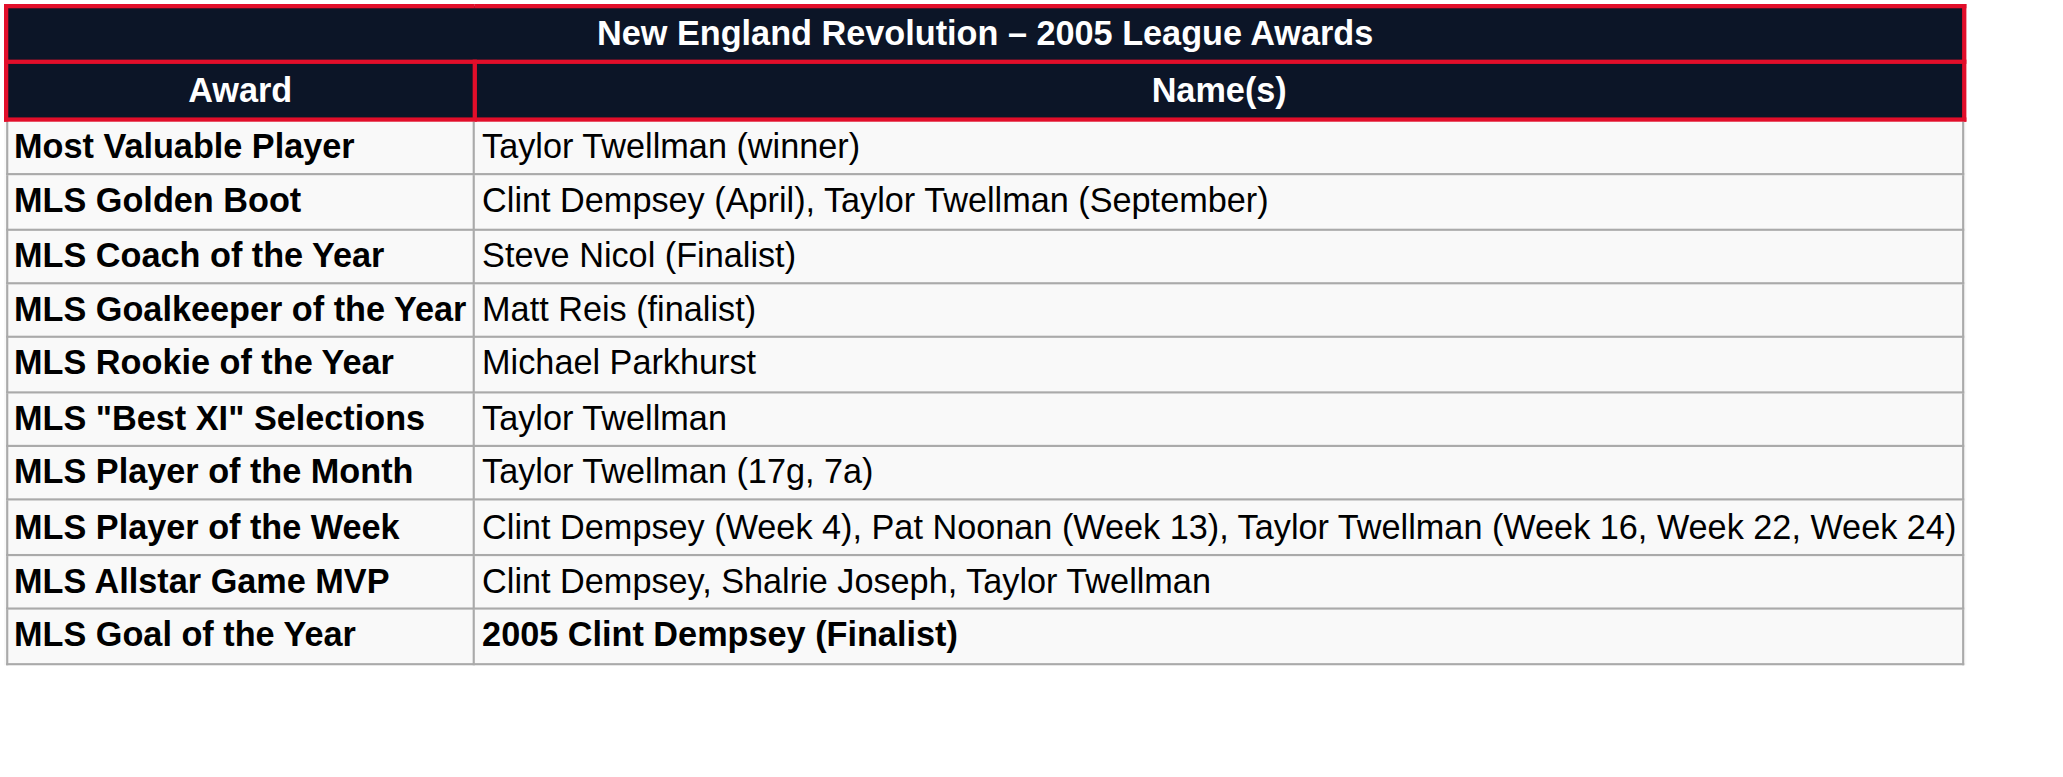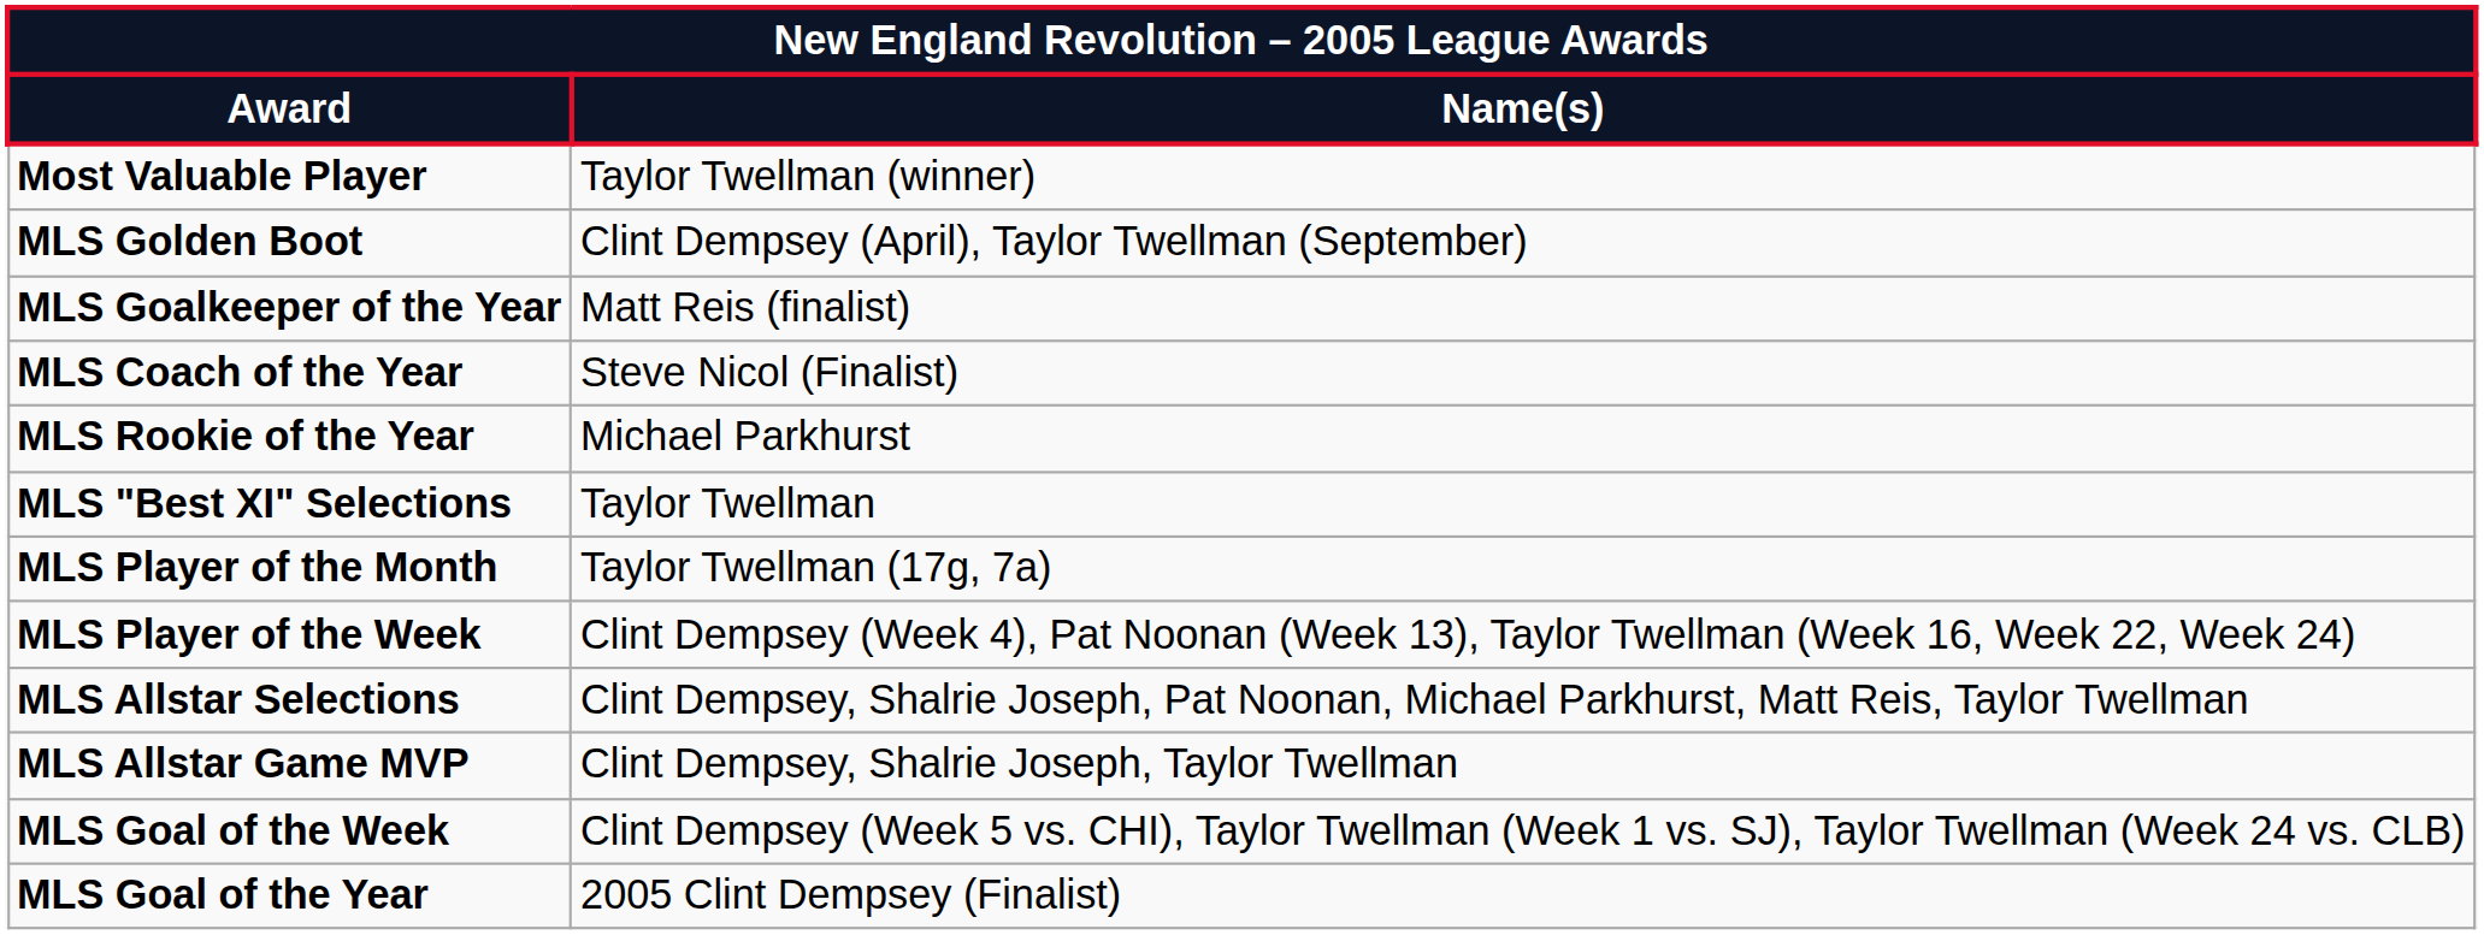rows swapped: MLS Goalkeeper of the Year <-> MLS Coach of the Year
+ row: MLS Allstar Selections | Clint Dempsey, Shalrie Joseph, Pat Noonan, Michael Parkhurst, Matt Reis, Taylor Twellman
+ row: MLS Goal of the Week | Clint Dempsey (Week 5 vs. CHI), Taylor Twellman (Week 1 vs. SJ), Taylor Twellman (Week 24 vs. CLB)
MLS Goal of the Year | Name(s): bold -> normal
